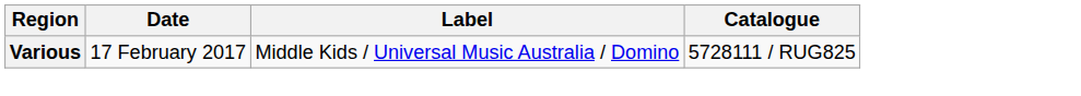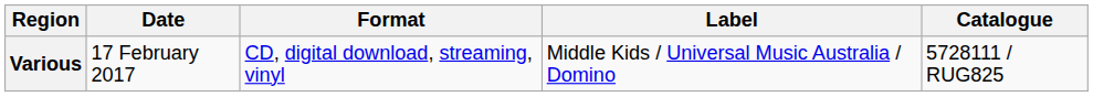+ column: Format | CD, digital download, streaming, vinyl
